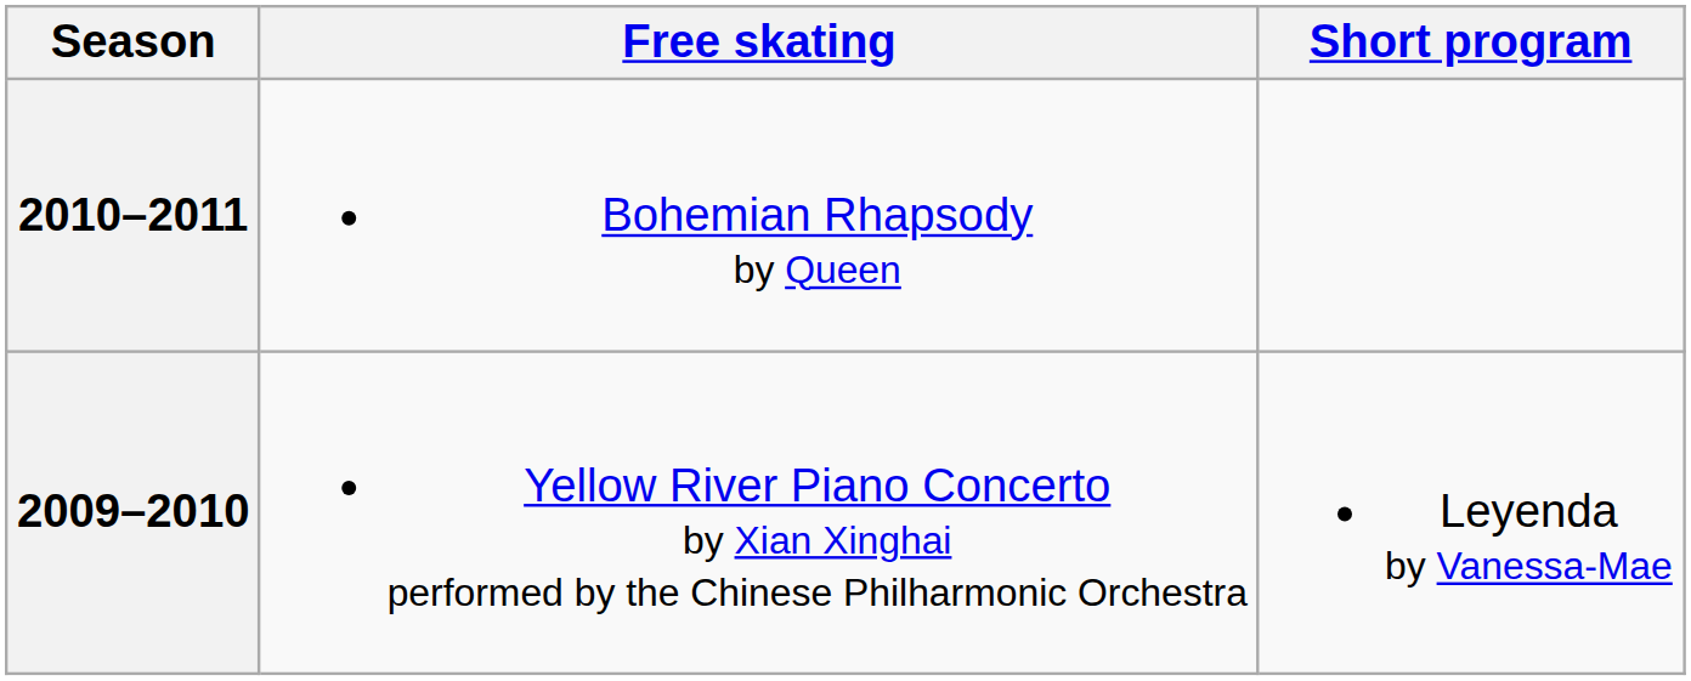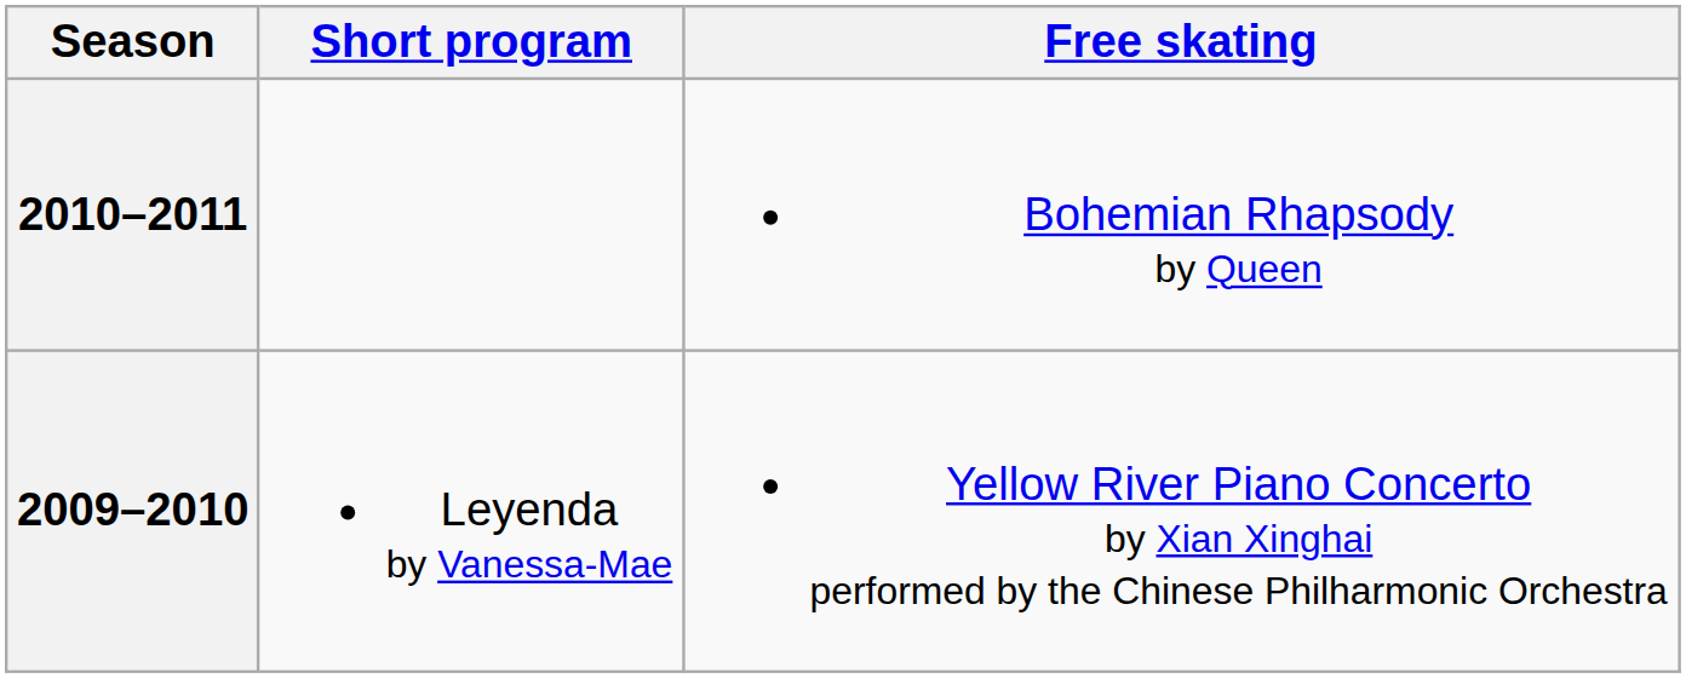columns swapped: Short program <-> Free skating
